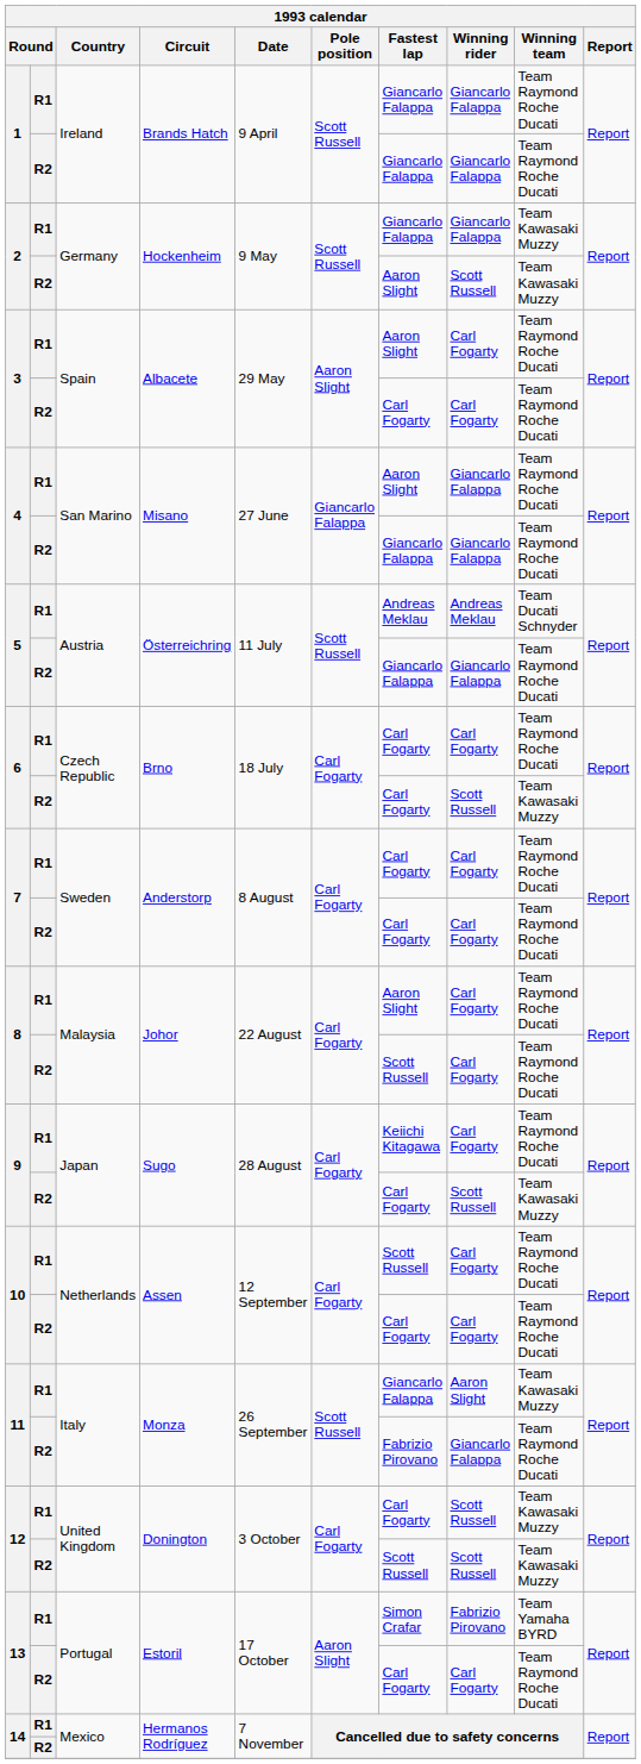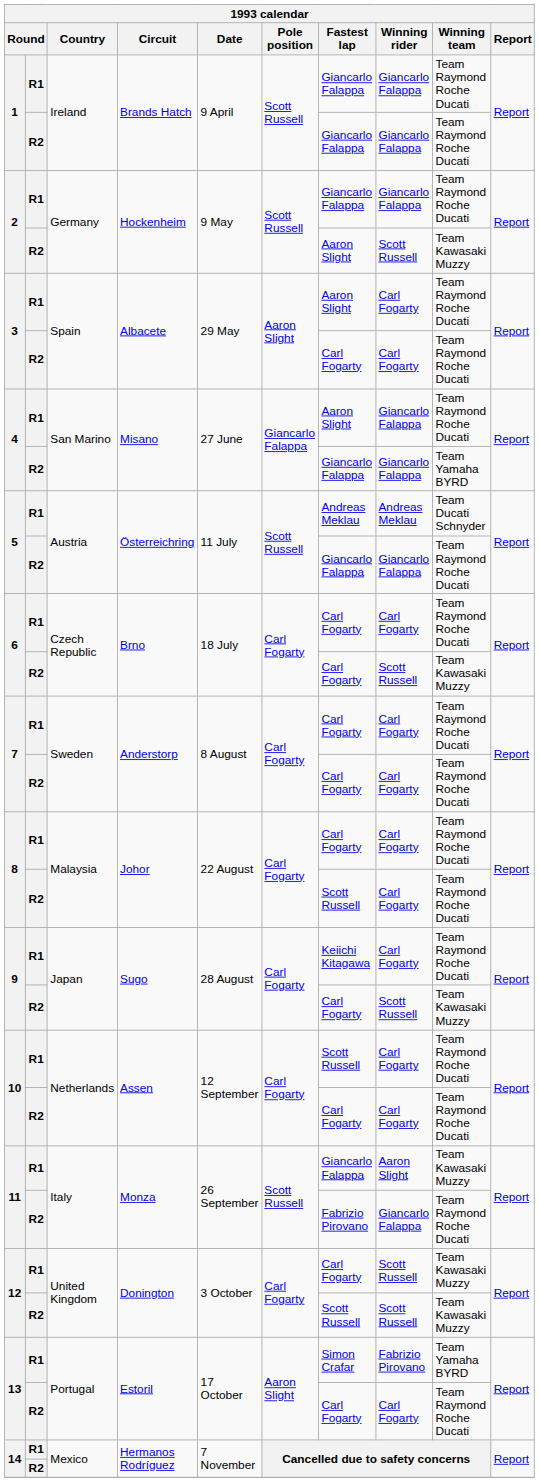2 / R1 | Winning team: Team Kawasaki Muzzy -> Team Raymond Roche Ducati
4 / R2 | Winning team: Team Raymond Roche Ducati -> Team Yamaha BYRD
8 / R1 | Fastest lap: Aaron Slight -> Carl Fogarty
